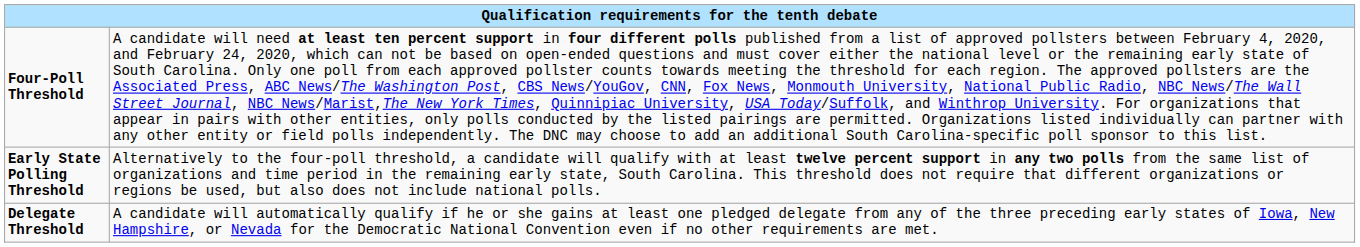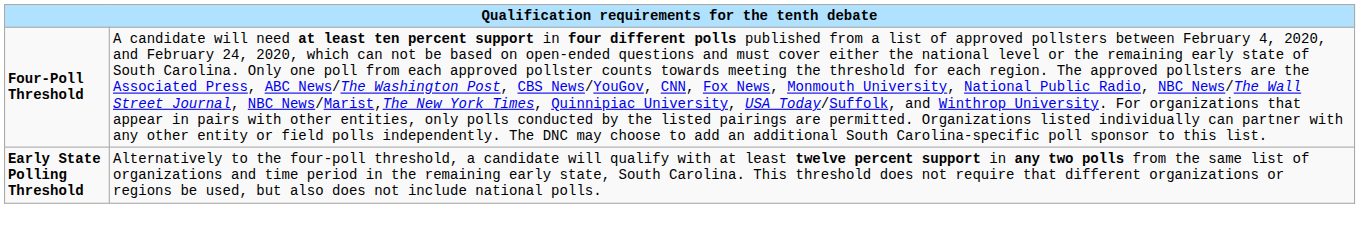- row: Delegate Threshold | A candidate will automatically qualify if he or she gains at least one pledged delegate from any of the three preceding early states of Iowa, New Hampshire, or Nevada for the Democratic National Convention even if no other requirements are met.
